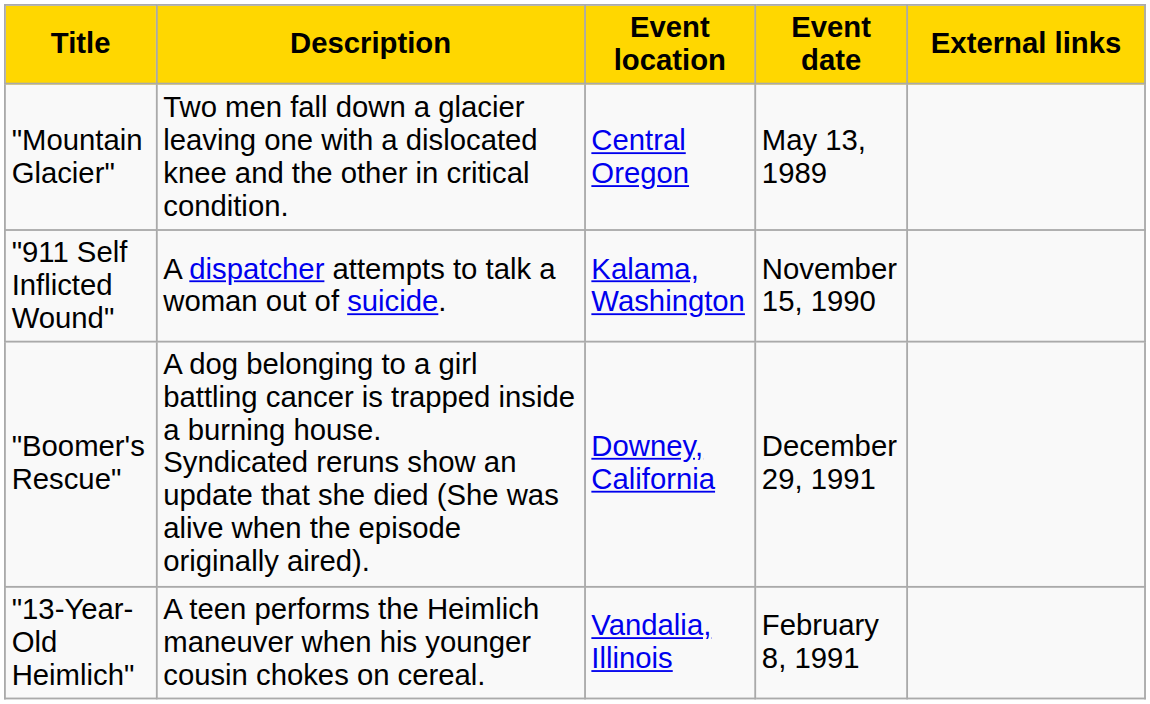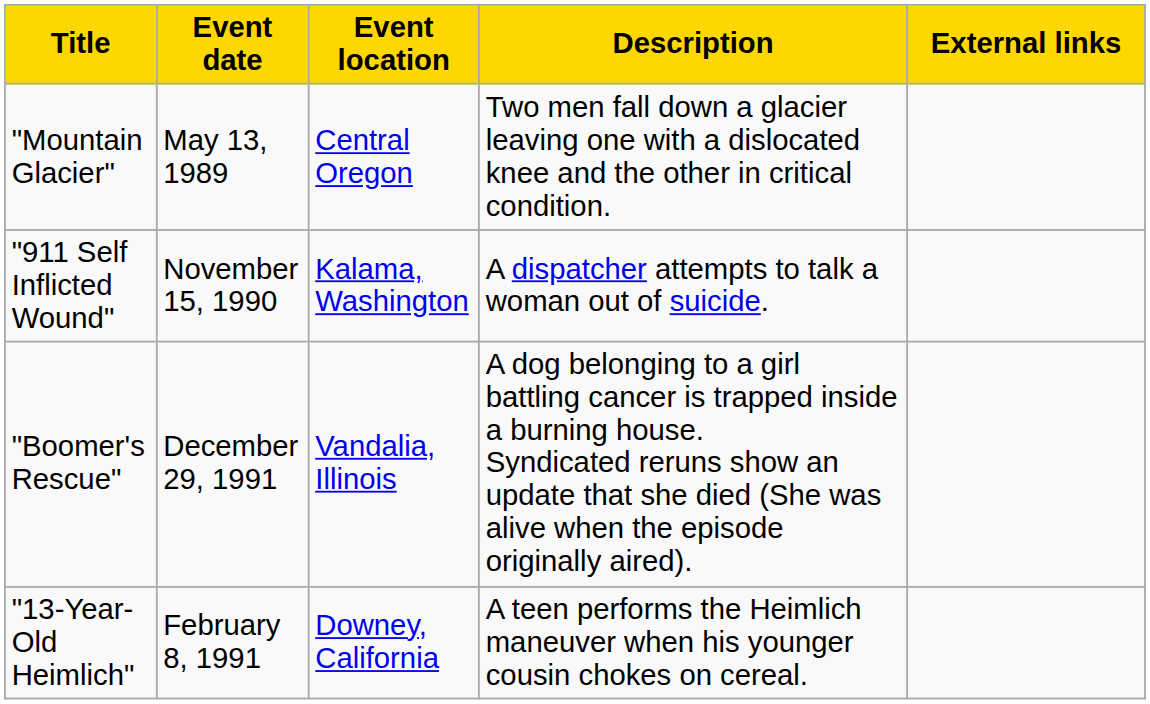columns swapped: Event date <-> Description
"Boomer's Rescue" | Event location: Downey, California -> Vandalia, Illinois
"13-Year-Old Heimlich" | Event location: Vandalia, Illinois -> Downey, California
